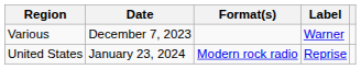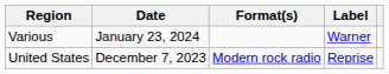Various | Date: December 7, 2023 -> January 23, 2024
United States | Date: January 23, 2024 -> December 7, 2023
